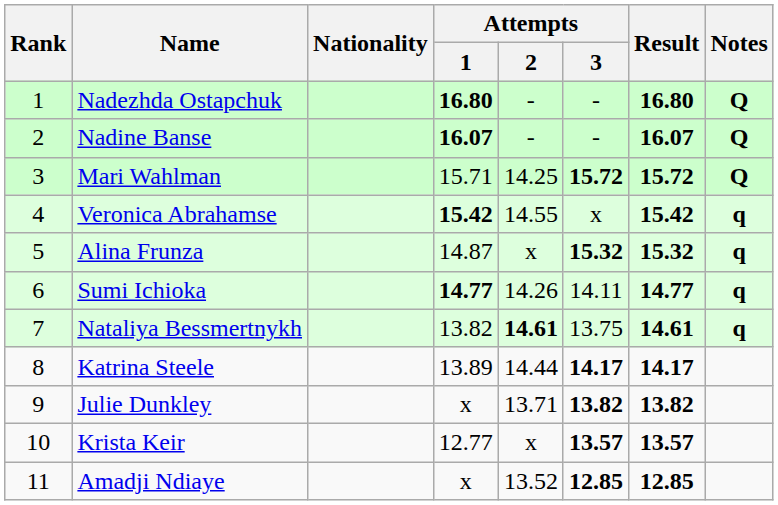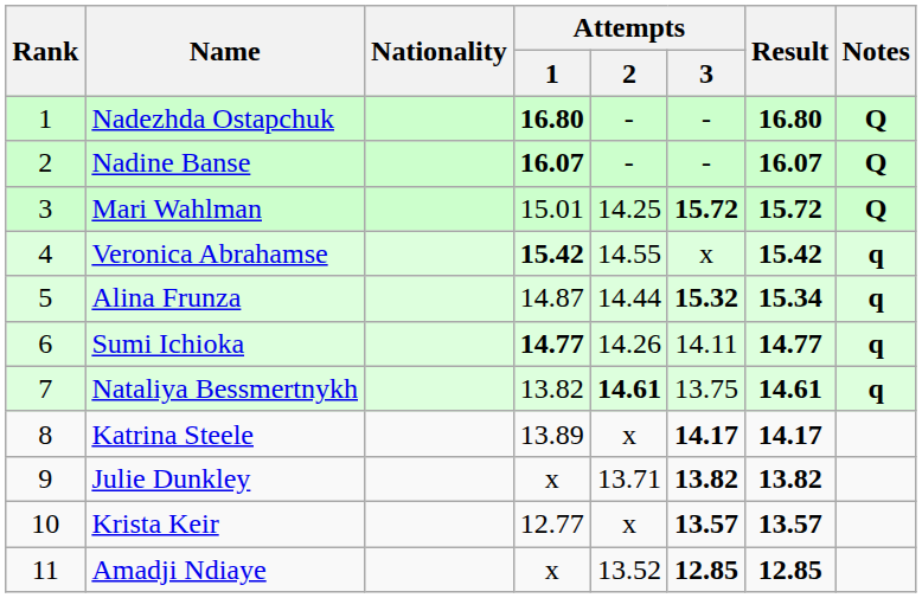Mari Wahlman | Attempts / 1: 15.71 -> 15.01
Alina Frunza | Attempts / 2: x -> 14.44
Alina Frunza | Result: 15.32 -> 15.34
Katrina Steele | Attempts / 2: 14.44 -> x
